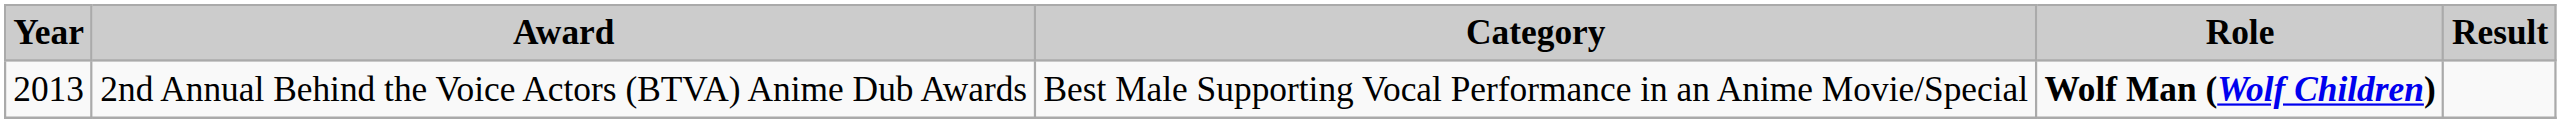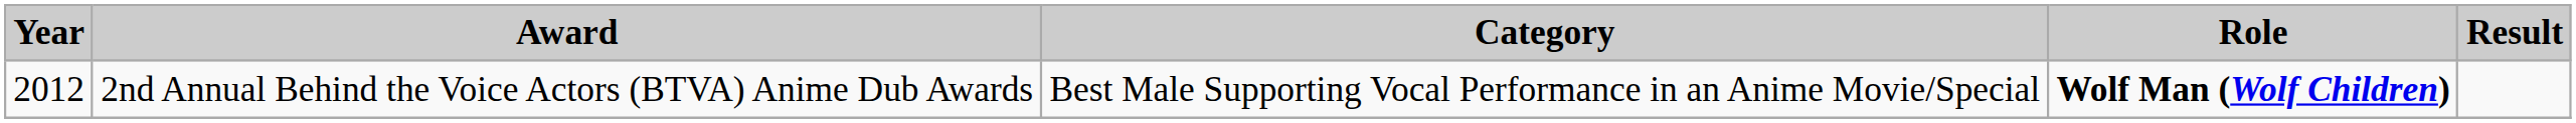2nd Annual Behind the Voice Actors (BTVA) Anime Dub Awards | Year: 2013 -> 2012
